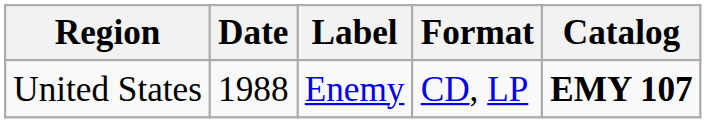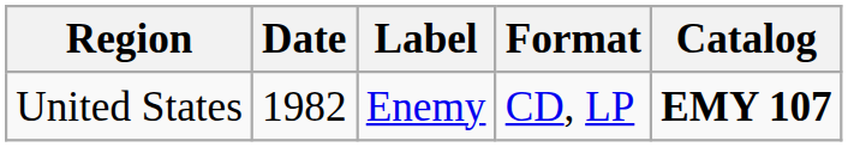United States | Date: 1988 -> 1982
